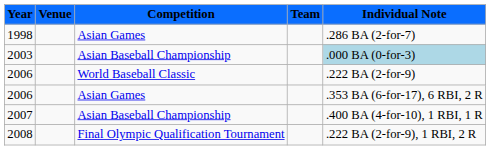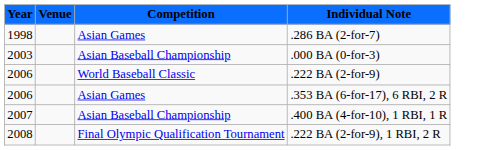- column: Team
2003 | Individual Note: lightblue background -> no background
